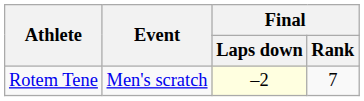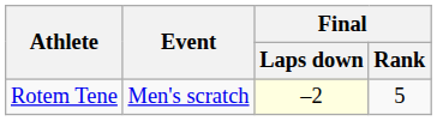Rotem Tene | Final / Rank: 7 -> 5
